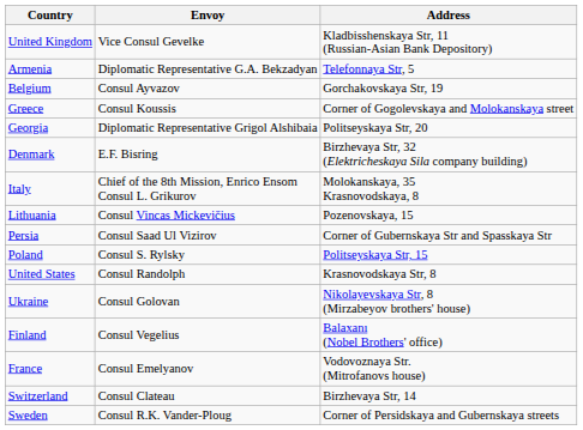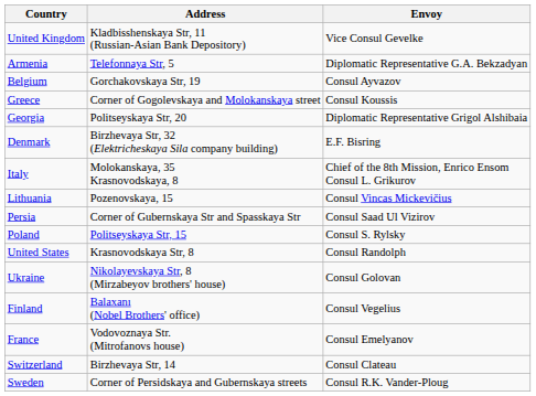columns swapped: Envoy <-> Address
